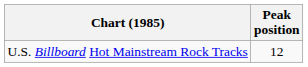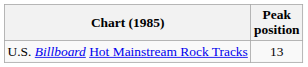U.S. Billboard Hot Mainstream Rock Tracks | Peak position: 12 -> 13
